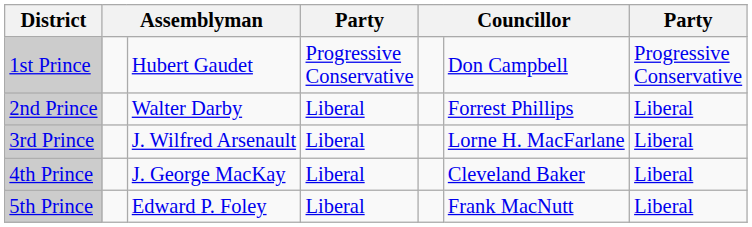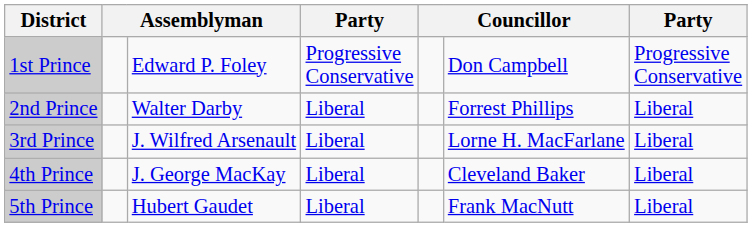1st Prince | column 3: Hubert Gaudet -> Edward P. Foley
5th Prince | column 3: Edward P. Foley -> Hubert Gaudet
